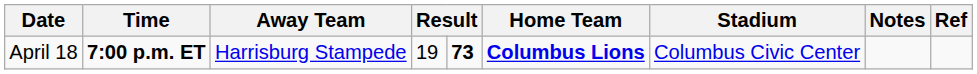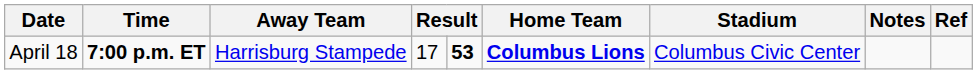April 18 | column 4: 19 -> 17
April 18 | column 5: 73 -> 53
